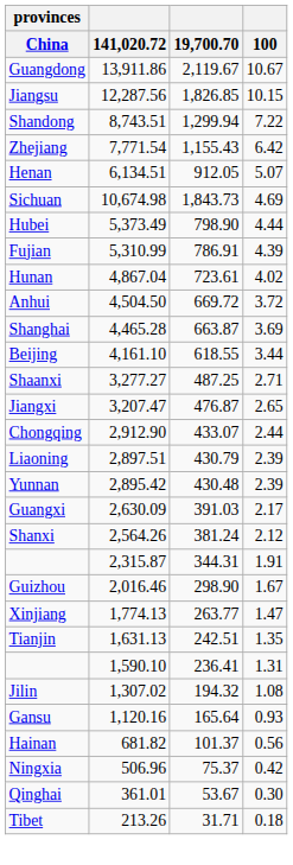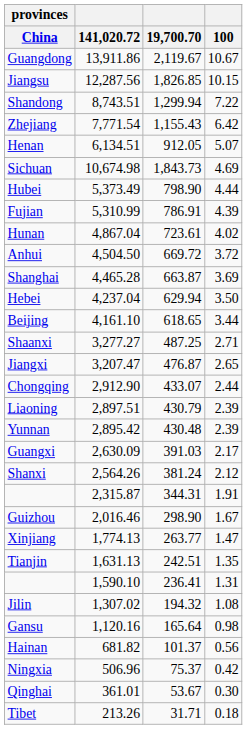+ row: Hebei | 4,237.04 | 629.94 | 3.50
Beijing | 19,700.70: 618.55 -> 618.65
Gansu | 100: 0.93 -> 0.98
